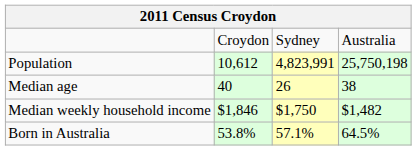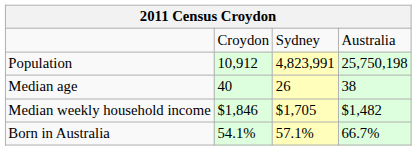Population | column 2: 10,612 -> 10,912
Median weekly household income | column 3: $1,750 -> $1,705
Born in Australia | column 2: 53.8% -> 54.1%
Born in Australia | column 4: 64.5% -> 66.7%
